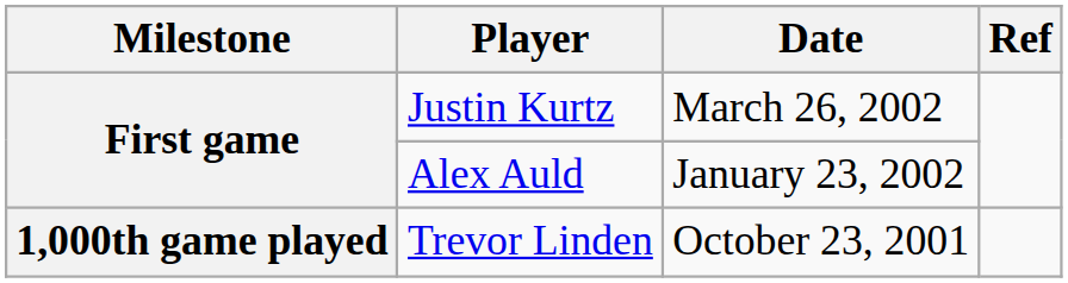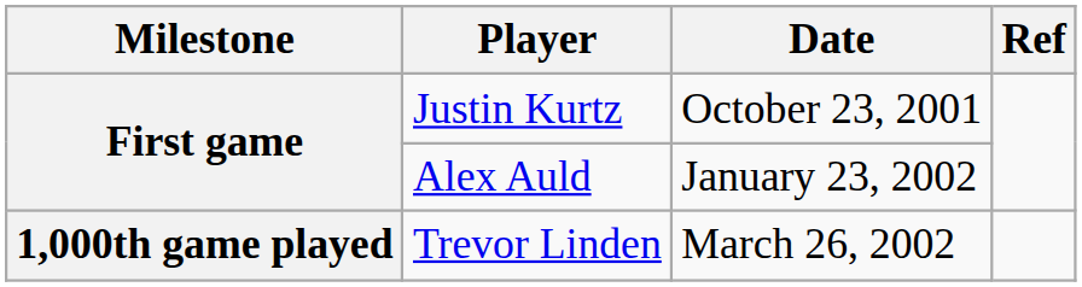Justin Kurtz | Date: March 26, 2002 -> October 23, 2001
Trevor Linden | Date: October 23, 2001 -> March 26, 2002
